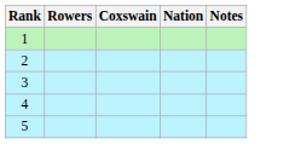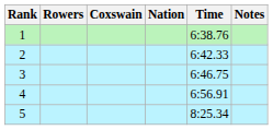+ column: Time | 6:38.76 | 6:42.33 | 6:46.75 | 6:56.91 | 8:25.34
